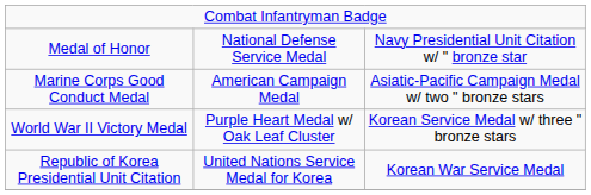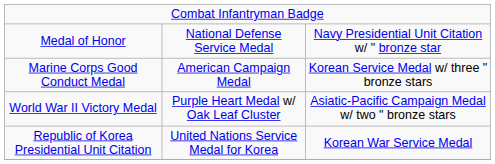Marine Corps Good Conduct Medal | column 3: Asiatic-Pacific Campaign Medal w/ two " bronze stars -> Korean Service Medal w/ three " bronze stars
World War II Victory Medal | column 3: Korean Service Medal w/ three " bronze stars -> Asiatic-Pacific Campaign Medal w/ two " bronze stars
